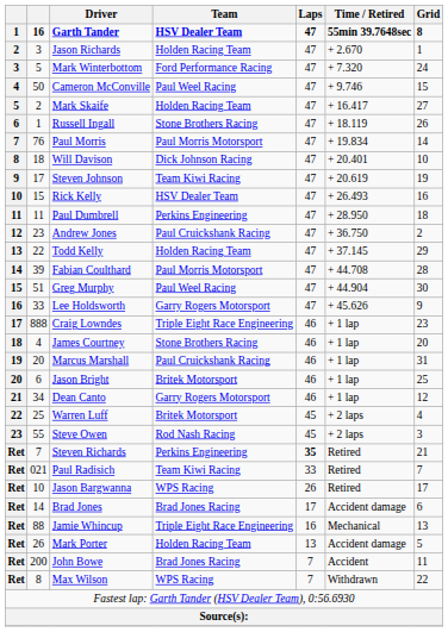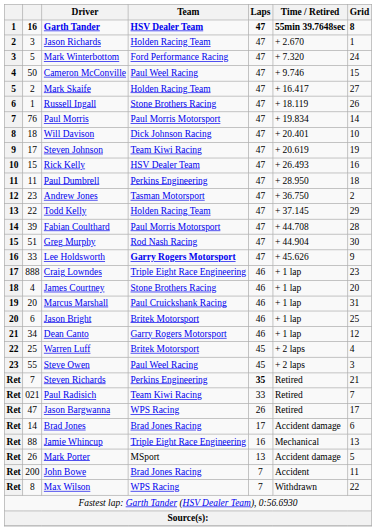Andrew Jones | Team: Paul Cruickshank Racing -> Tasman Motorsport
Greg Murphy | Team: Paul Weel Racing -> Rod Nash Racing
Lee Holdsworth | Team: normal -> bold
Steve Owen | Team: Rod Nash Racing -> Paul Weel Racing
Jason Bargwanna | column 2: 10 -> 47
Mark Porter | Team: Holden Racing Team -> MSport
